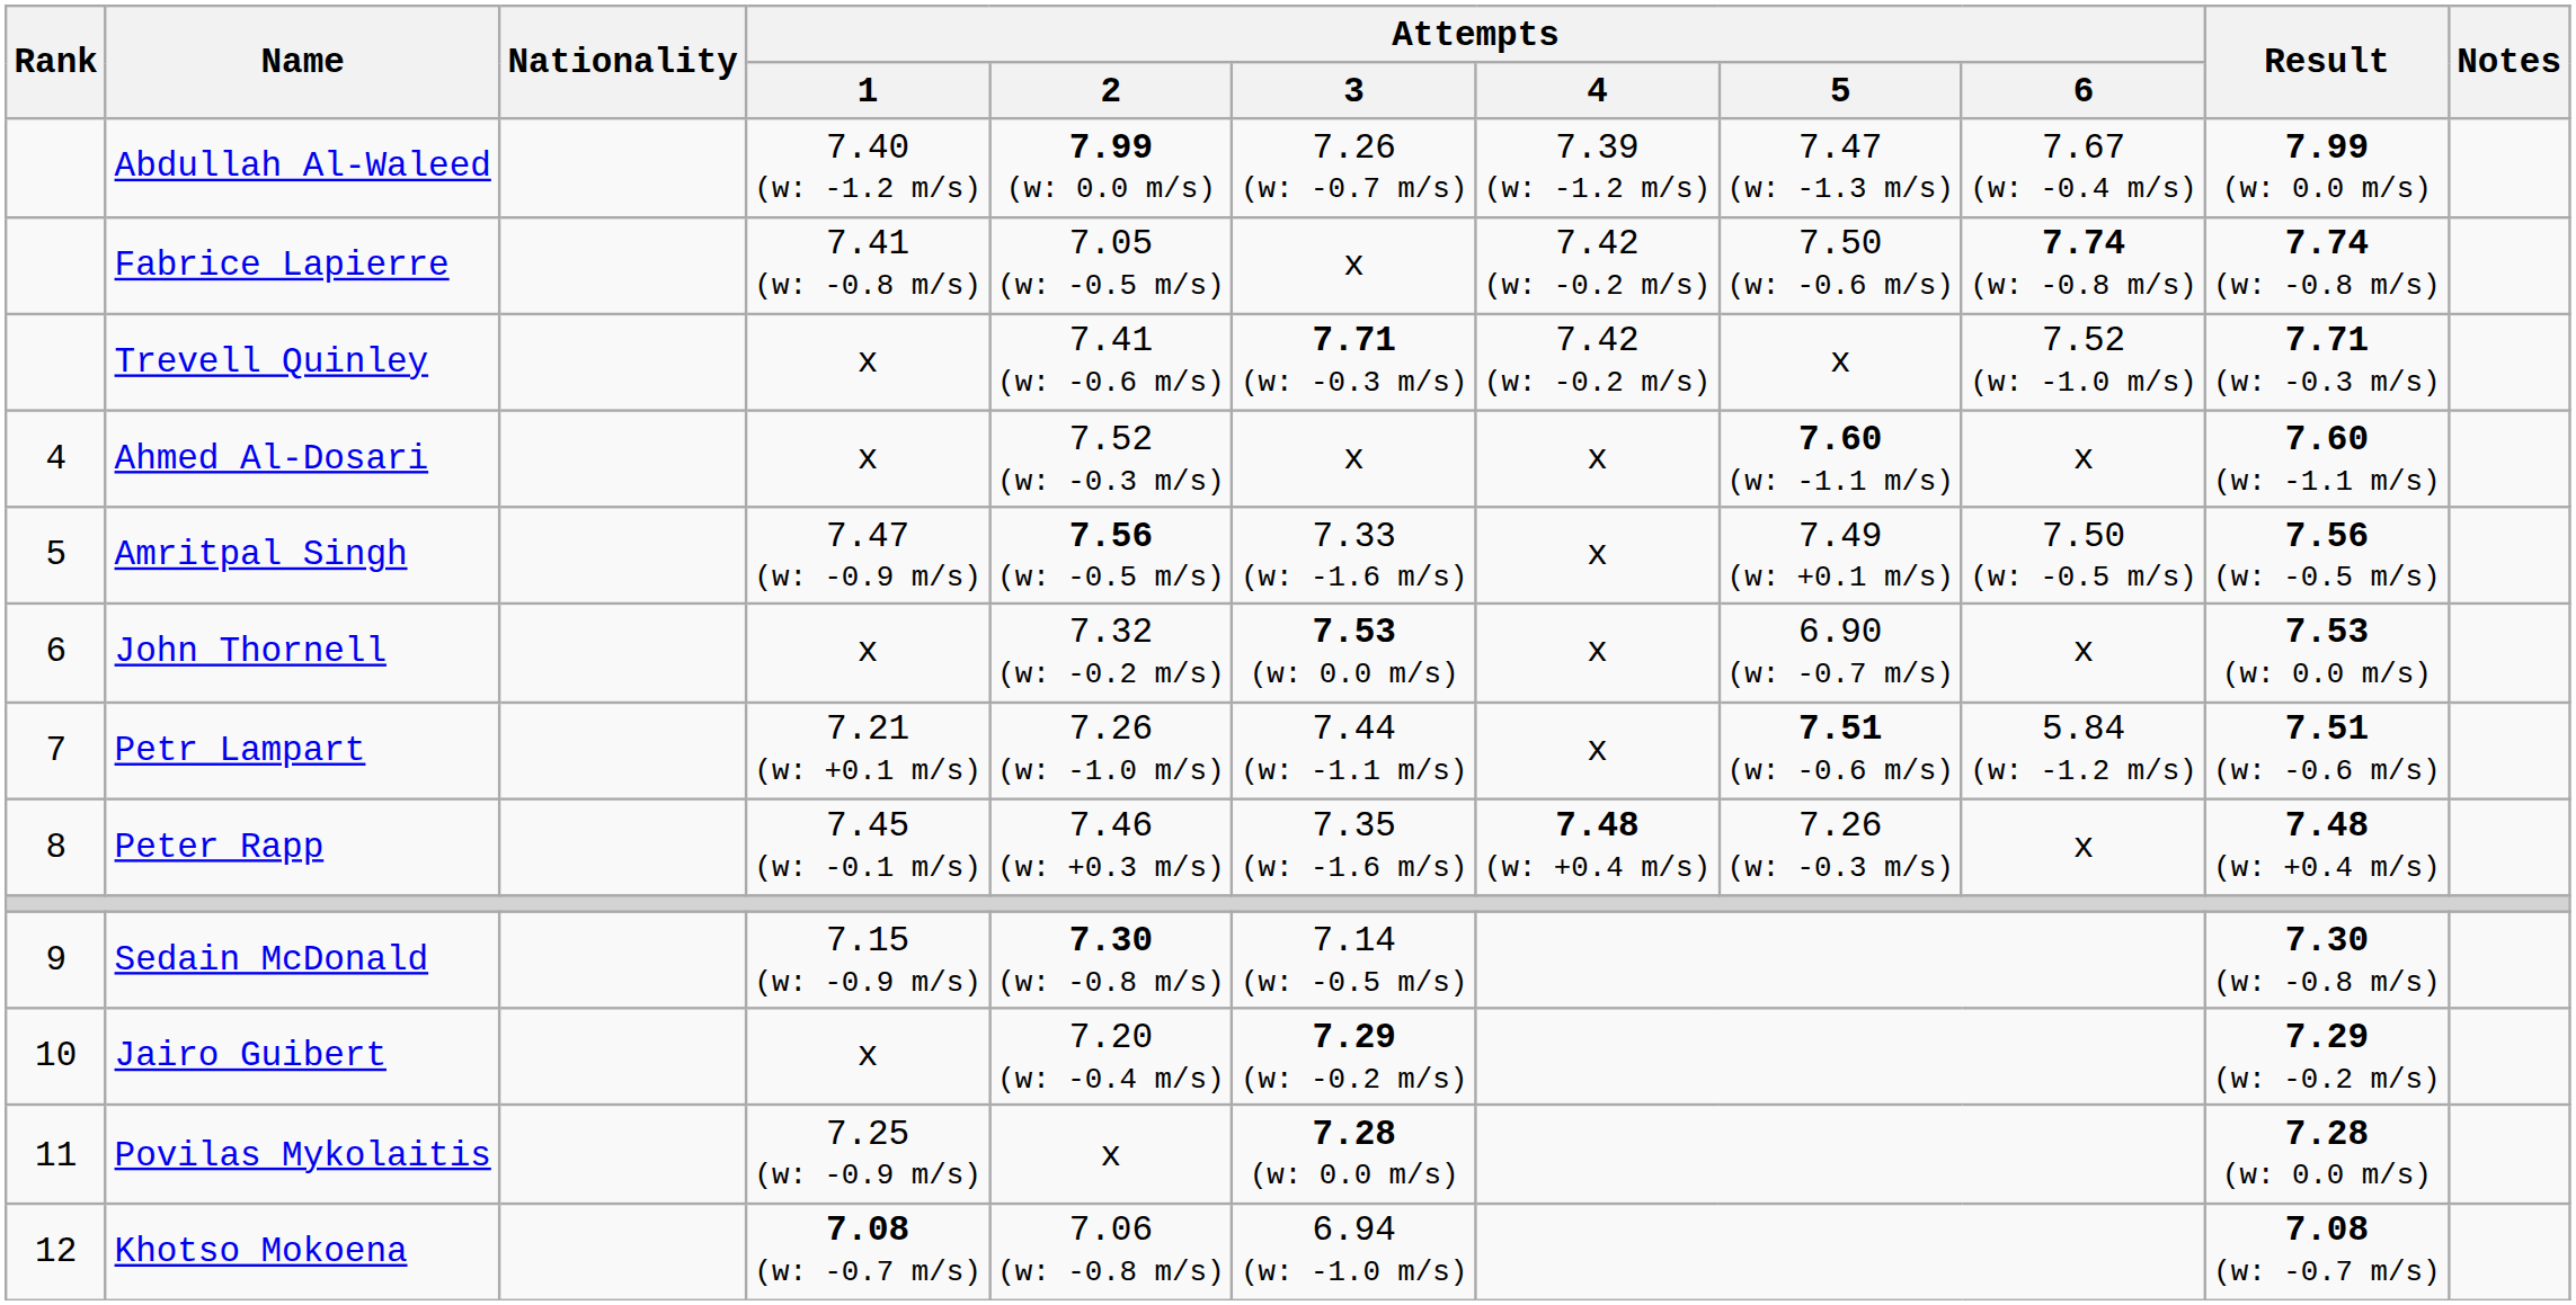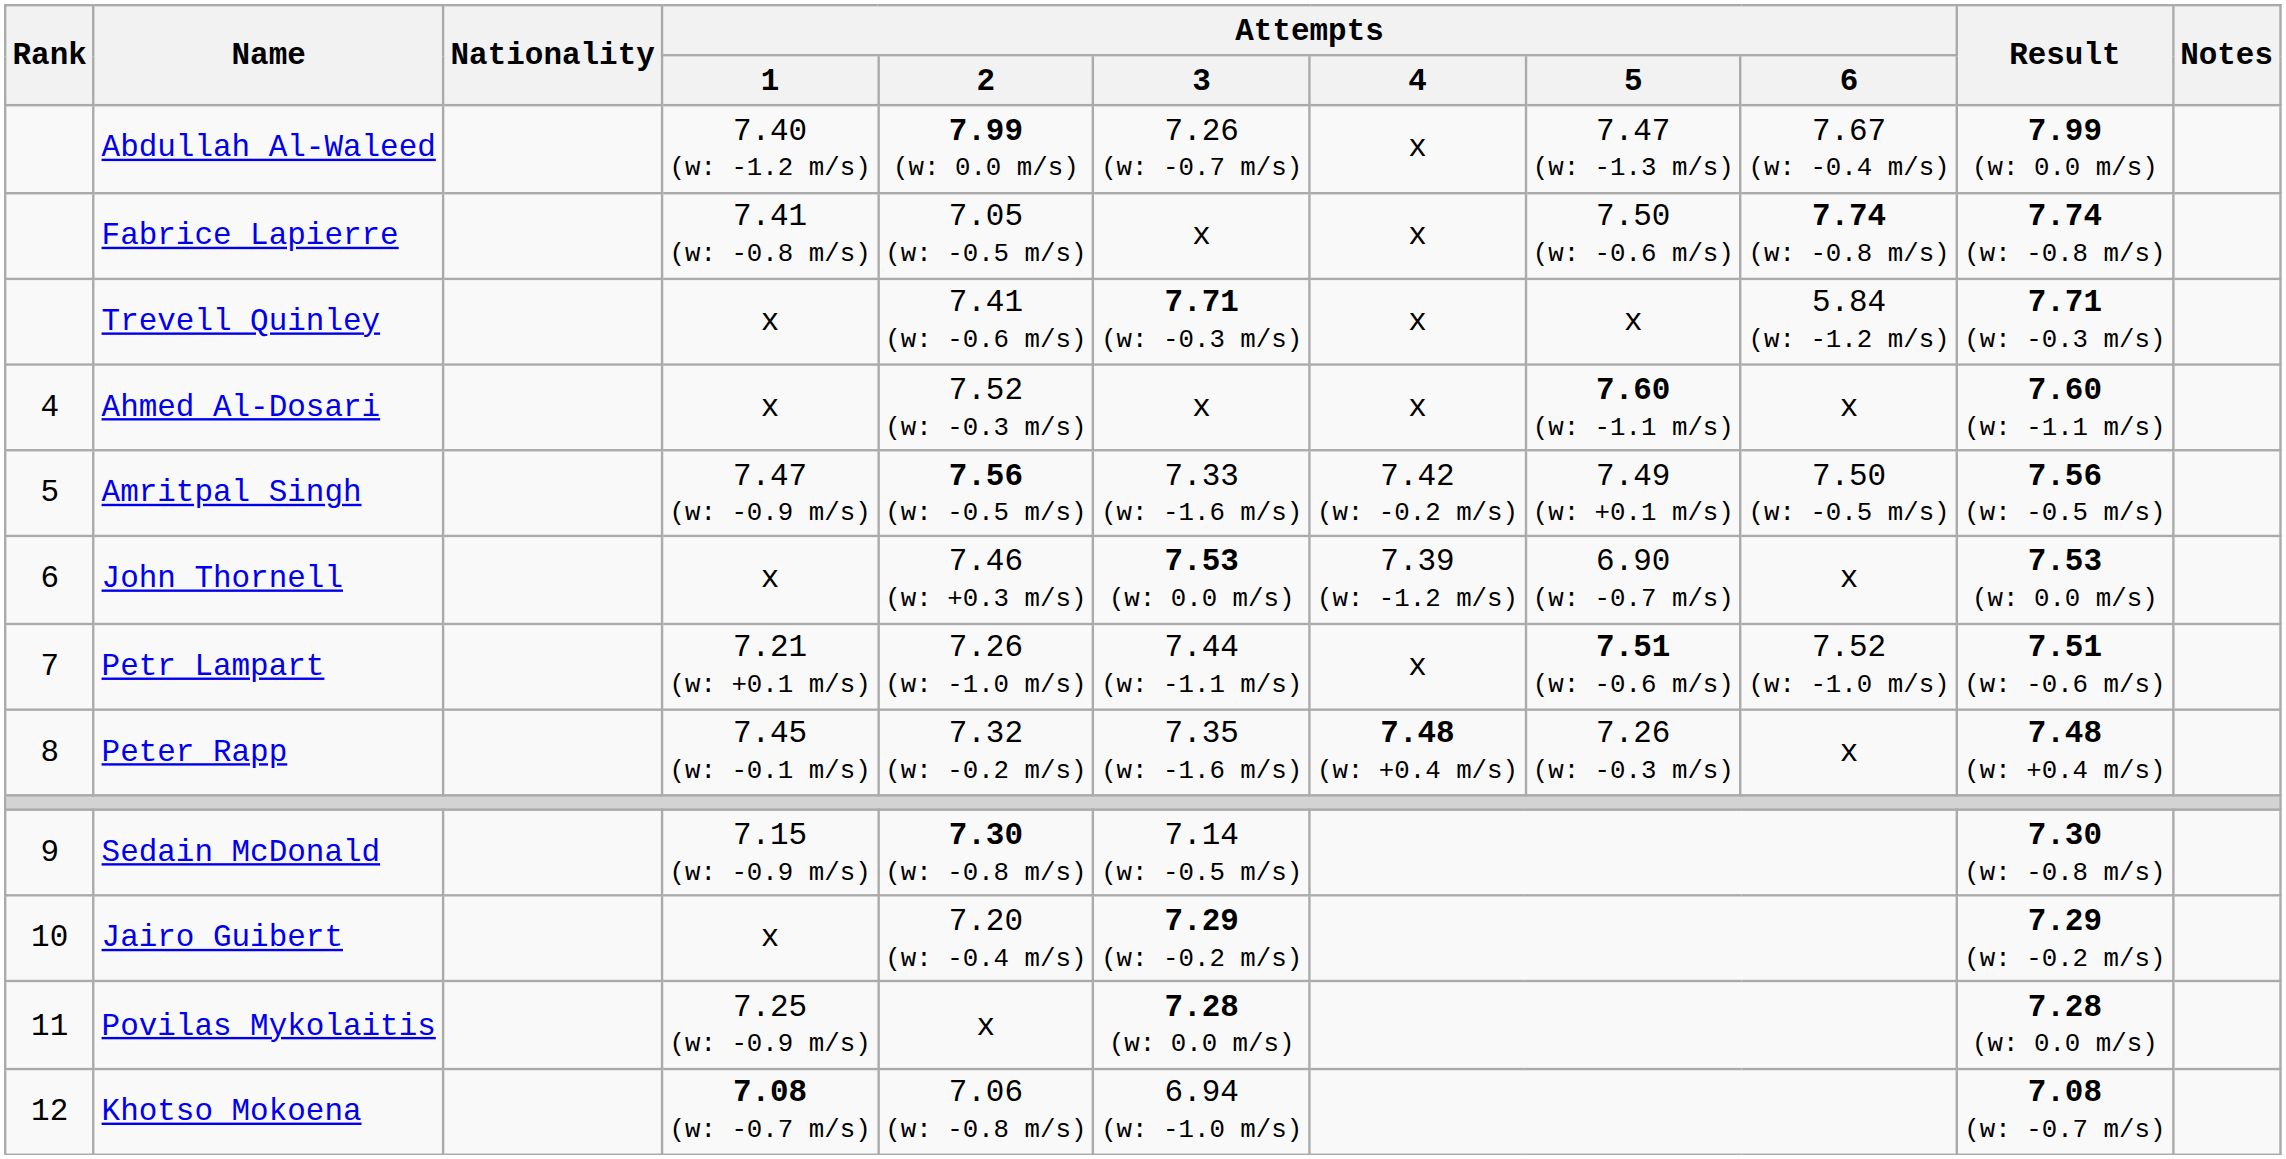Abdullah Al-Waleed | Attempts / 4: 7.39 (w: -1.2 m/s) -> x
Fabrice Lapierre | Attempts / 4: 7.42 (w: -0.2 m/s) -> x
Trevell Quinley | Attempts / 4: 7.42 (w: -0.2 m/s) -> x
Trevell Quinley | Attempts / 6: 7.52 (w: -1.0 m/s) -> 5.84 (w: -1.2 m/s)
Amritpal Singh | Attempts / 4: x -> 7.42 (w: -0.2 m/s)
John Thornell | Attempts / 2: 7.32 (w: -0.2 m/s) -> 7.46 (w: +0.3 m/s)
John Thornell | Attempts / 4: x -> 7.39 (w: -1.2 m/s)
Petr Lampart | Attempts / 6: 5.84 (w: -1.2 m/s) -> 7.52 (w: -1.0 m/s)
Peter Rapp | Attempts / 2: 7.46 (w: +0.3 m/s) -> 7.32 (w: -0.2 m/s)
